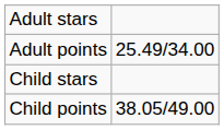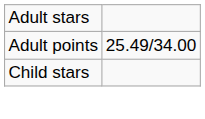- row: Child points | 38.05/49.00
